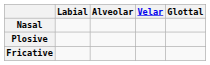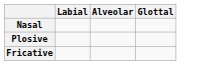- column: Velar
